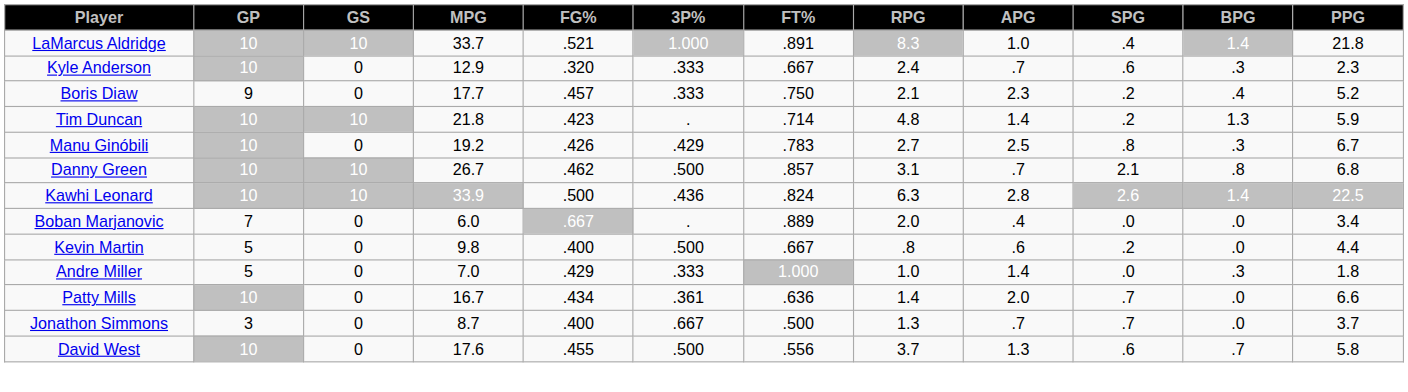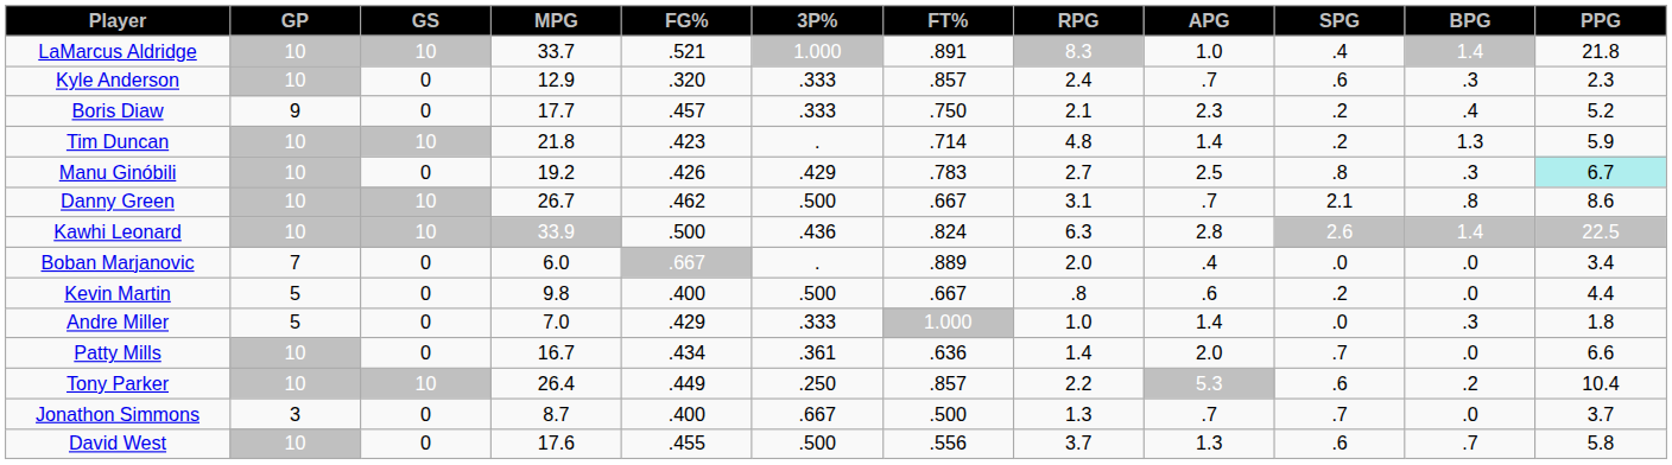Kyle Anderson | FT%: .667 -> .857
Manu Ginóbili | PPG: no background -> paleturquoise background
Danny Green | FT%: .857 -> .667
Danny Green | PPG: 6.8 -> 8.6
+ row: Tony Parker | 10 | 10 | 26.4 | .449 | .250 | .857 | 2.2 | 5.3 | .6 | .2 | 10.4
